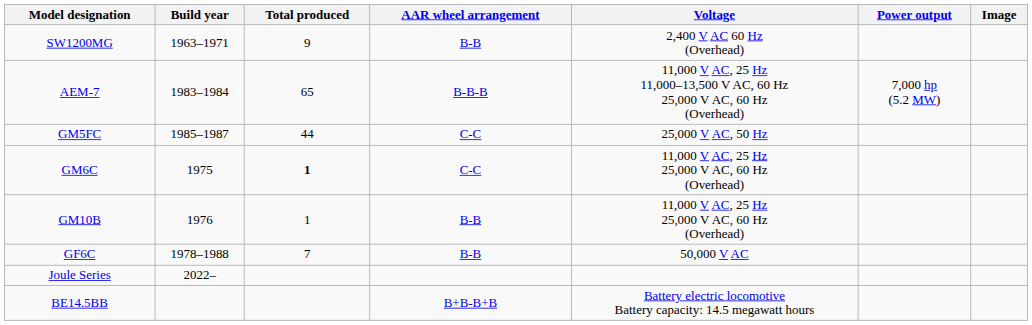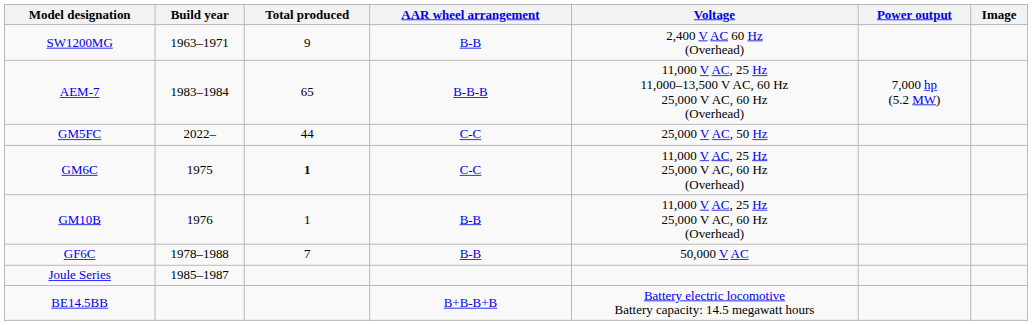GM5FC | Build year: 1985–1987 -> 2022–
Joule Series | Build year: 2022– -> 1985–1987
